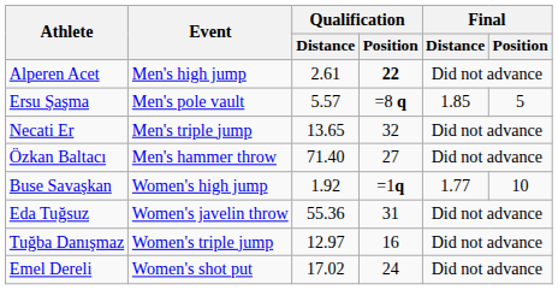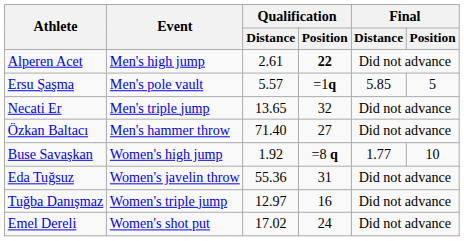Ersu Şaşma | Qualification / Position: =8 q -> =1q
Ersu Şaşma | Final / Distance: 1.85 -> 5.85
Buse Savaşkan | Qualification / Position: =1q -> =8 q
